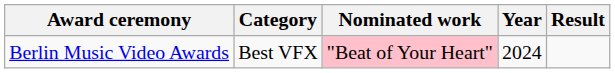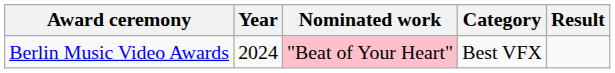columns swapped: Year <-> Category
